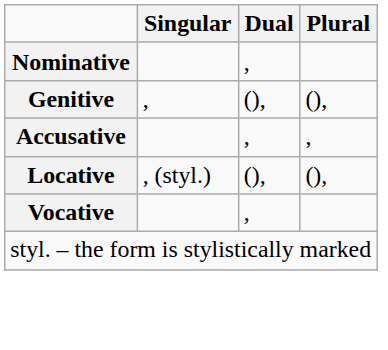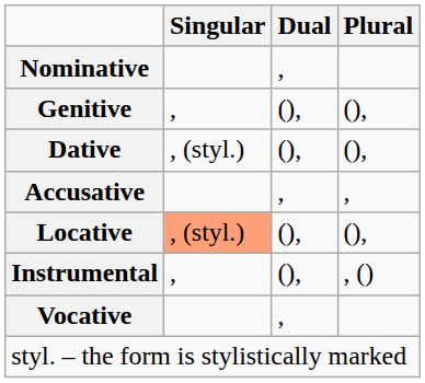+ row: Dative | , (styl.) | (), | (),
Locative | Singular: no background -> lightsalmon background
+ row: Instrumental | , | (), | , ()
